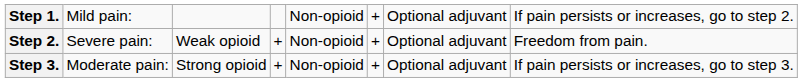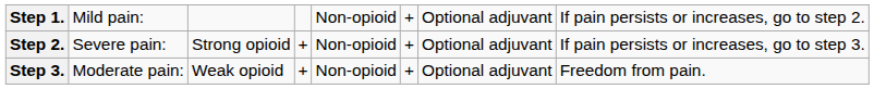Step 2. | column 3: Weak opioid -> Strong opioid
Step 2. | column 8: Freedom from pain. -> If pain persists or increases, go to step 3.
Step 3. | column 3: Strong opioid -> Weak opioid
Step 3. | column 8: If pain persists or increases, go to step 3. -> Freedom from pain.
